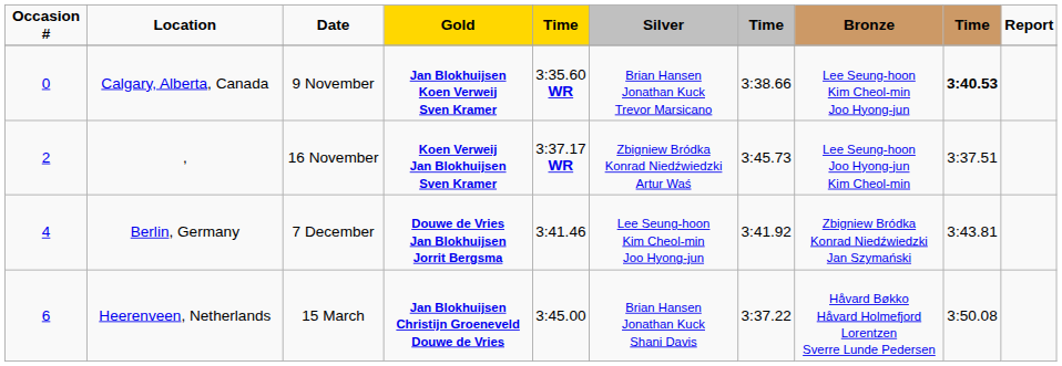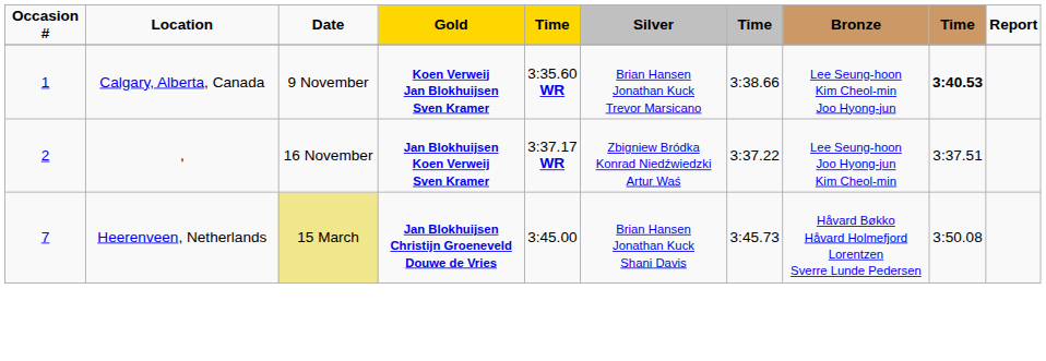Calgary, Alberta, Canada | Occasion #: 0 -> 1
Calgary, Alberta, Canada | Gold: Jan Blokhuijsen Koen Verweij Sven Kramer -> Koen Verweij Jan Blokhuijsen Sven Kramer
, | Gold: Koen Verweij Jan Blokhuijsen Sven Kramer -> Jan Blokhuijsen Koen Verweij Sven Kramer
, | column 7: 3:45.73 -> 3:37.22
- row: 4 | Berlin, Germany | 7 December | Douwe de Vries Jan Blokhuijsen Jorrit Bergsma | 3:41.46 | Lee Seung-hoon Kim Cheol-min Joo Hyong-jun | 3:41.92 | Zbigniew Bródka Konrad Niedźwiedzki Jan Szymański | 3:43.81
Heerenveen, Netherlands | Occasion #: 6 -> 7
Heerenveen, Netherlands | Date: no background -> khaki background
Heerenveen, Netherlands | column 7: 3:37.22 -> 3:45.73
